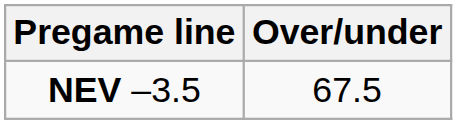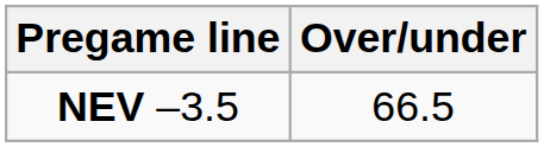NEV –3.5 | Over/under: 67.5 -> 66.5
